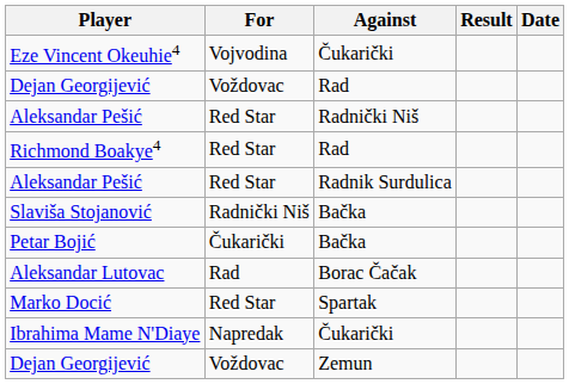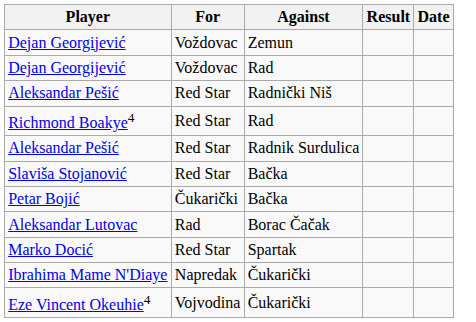rows swapped: Dejan Georgijević / Zemun <-> Eze Vincent Okeuhie4
Slaviša Stojanović | For: Radnički Niš -> Red Star
